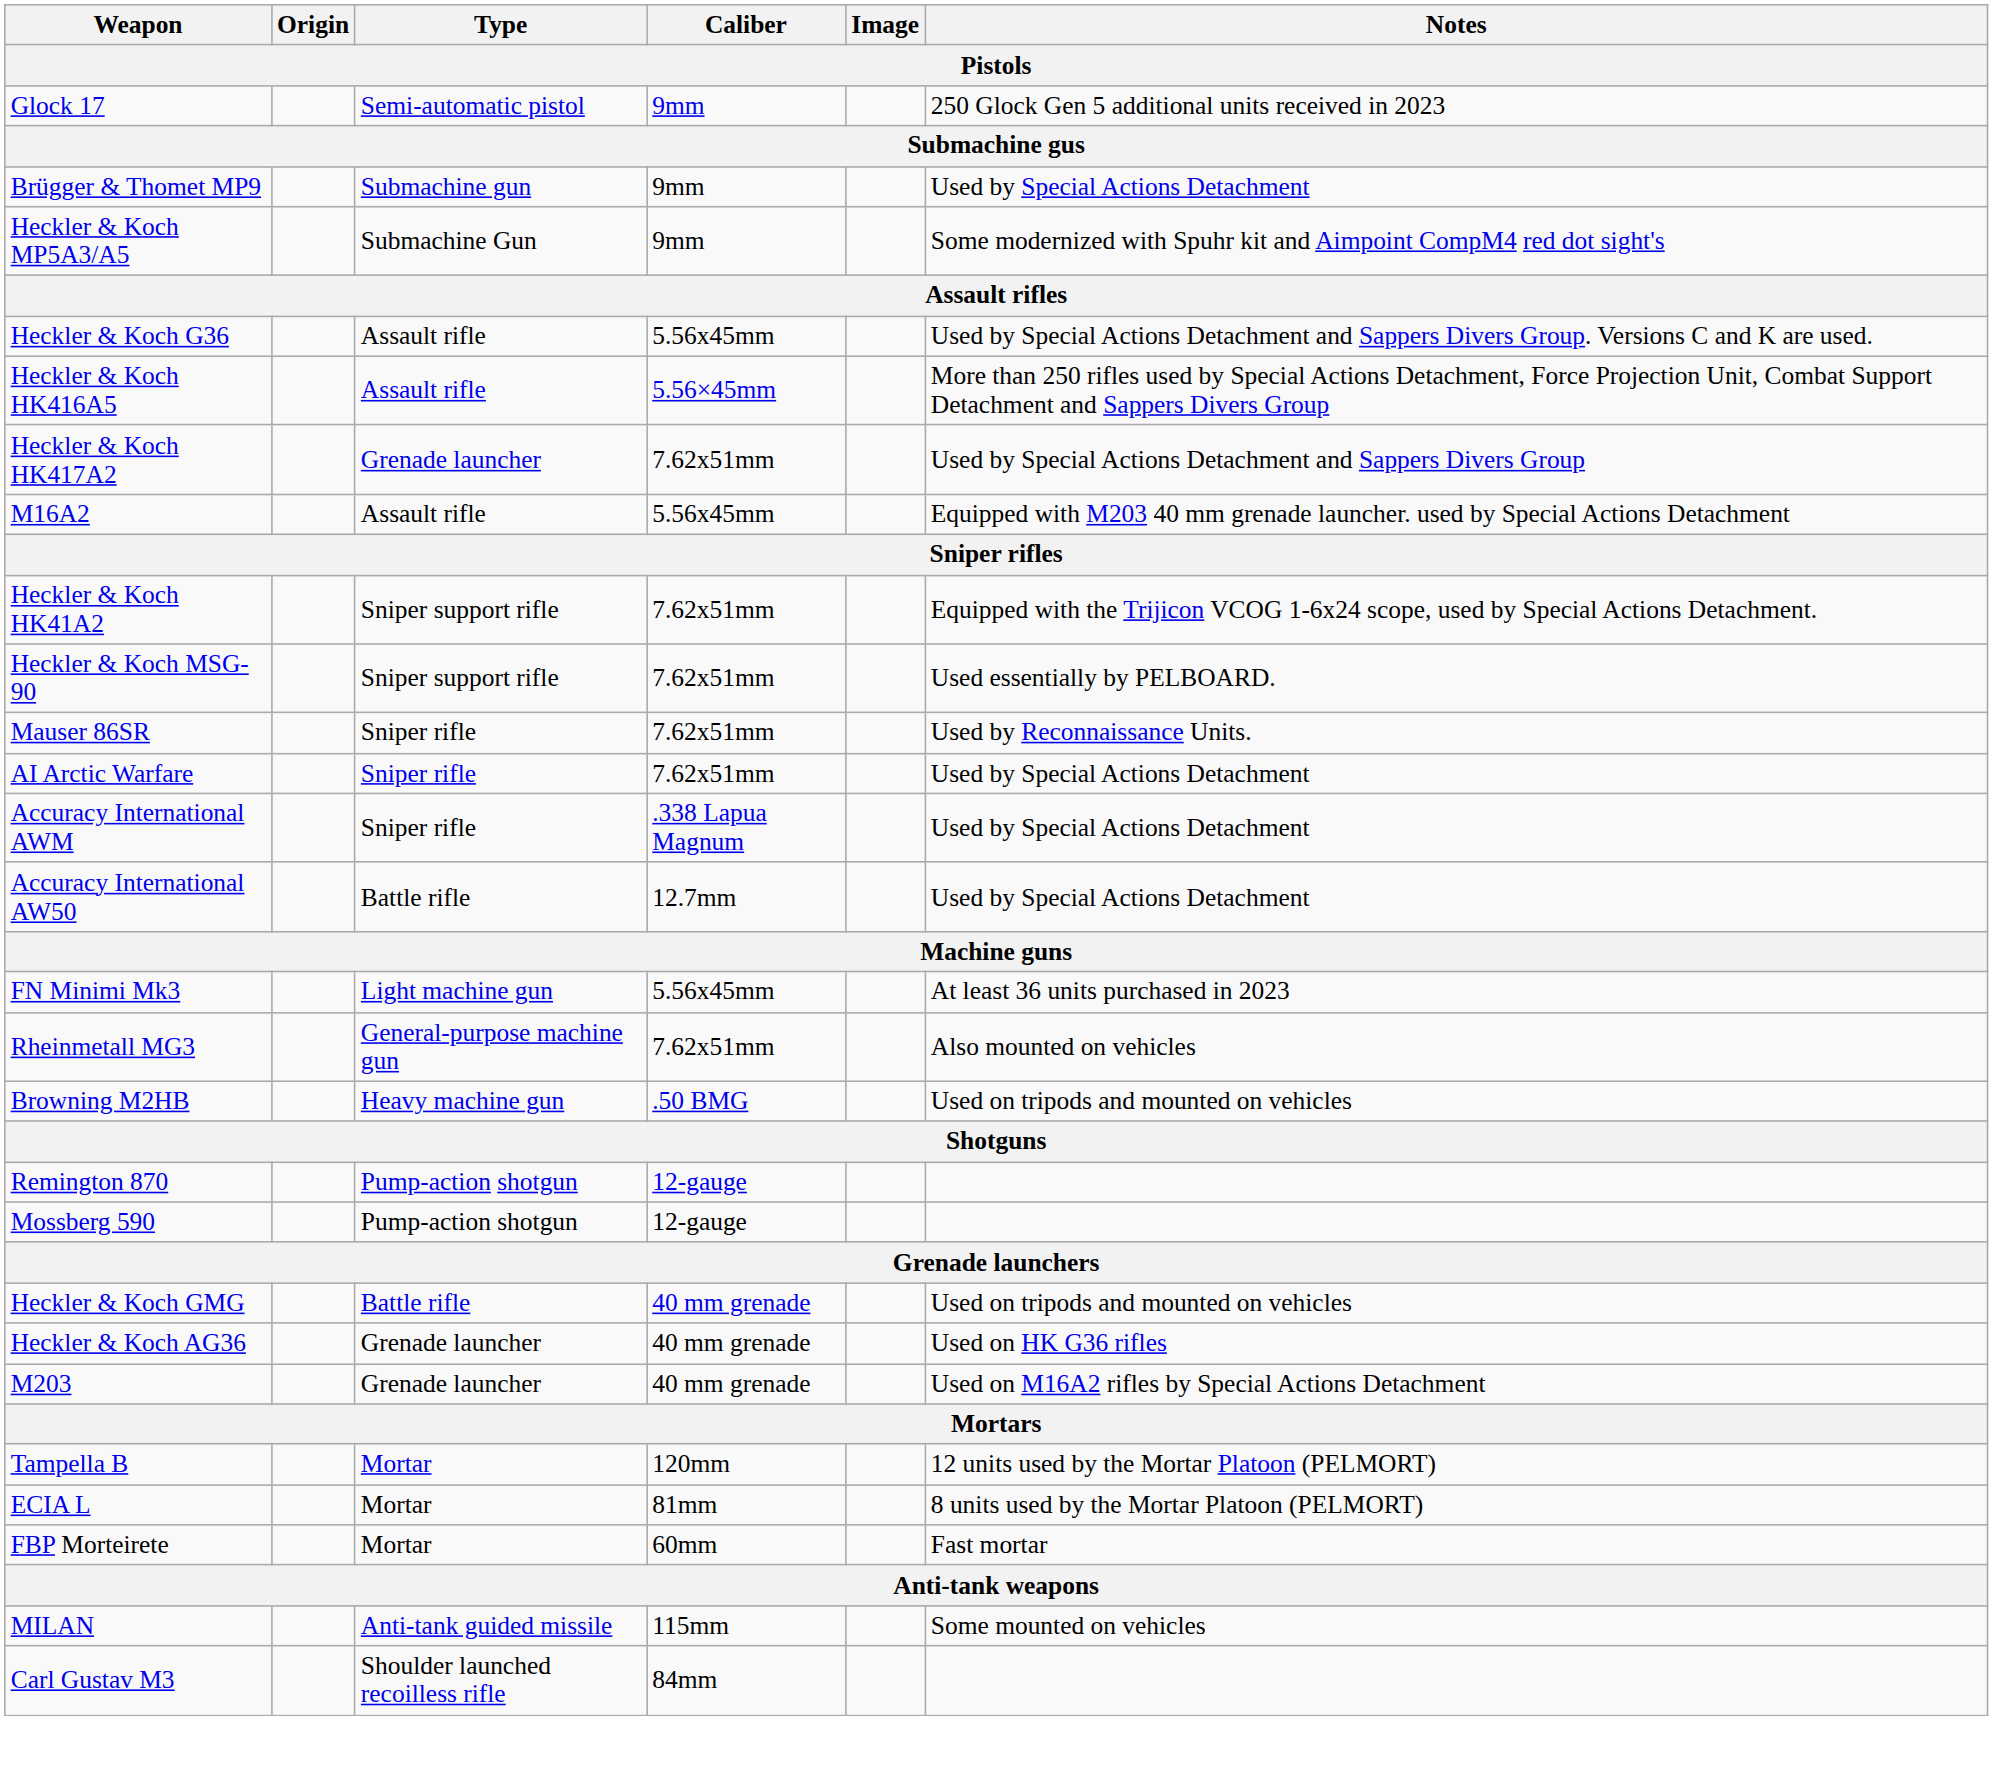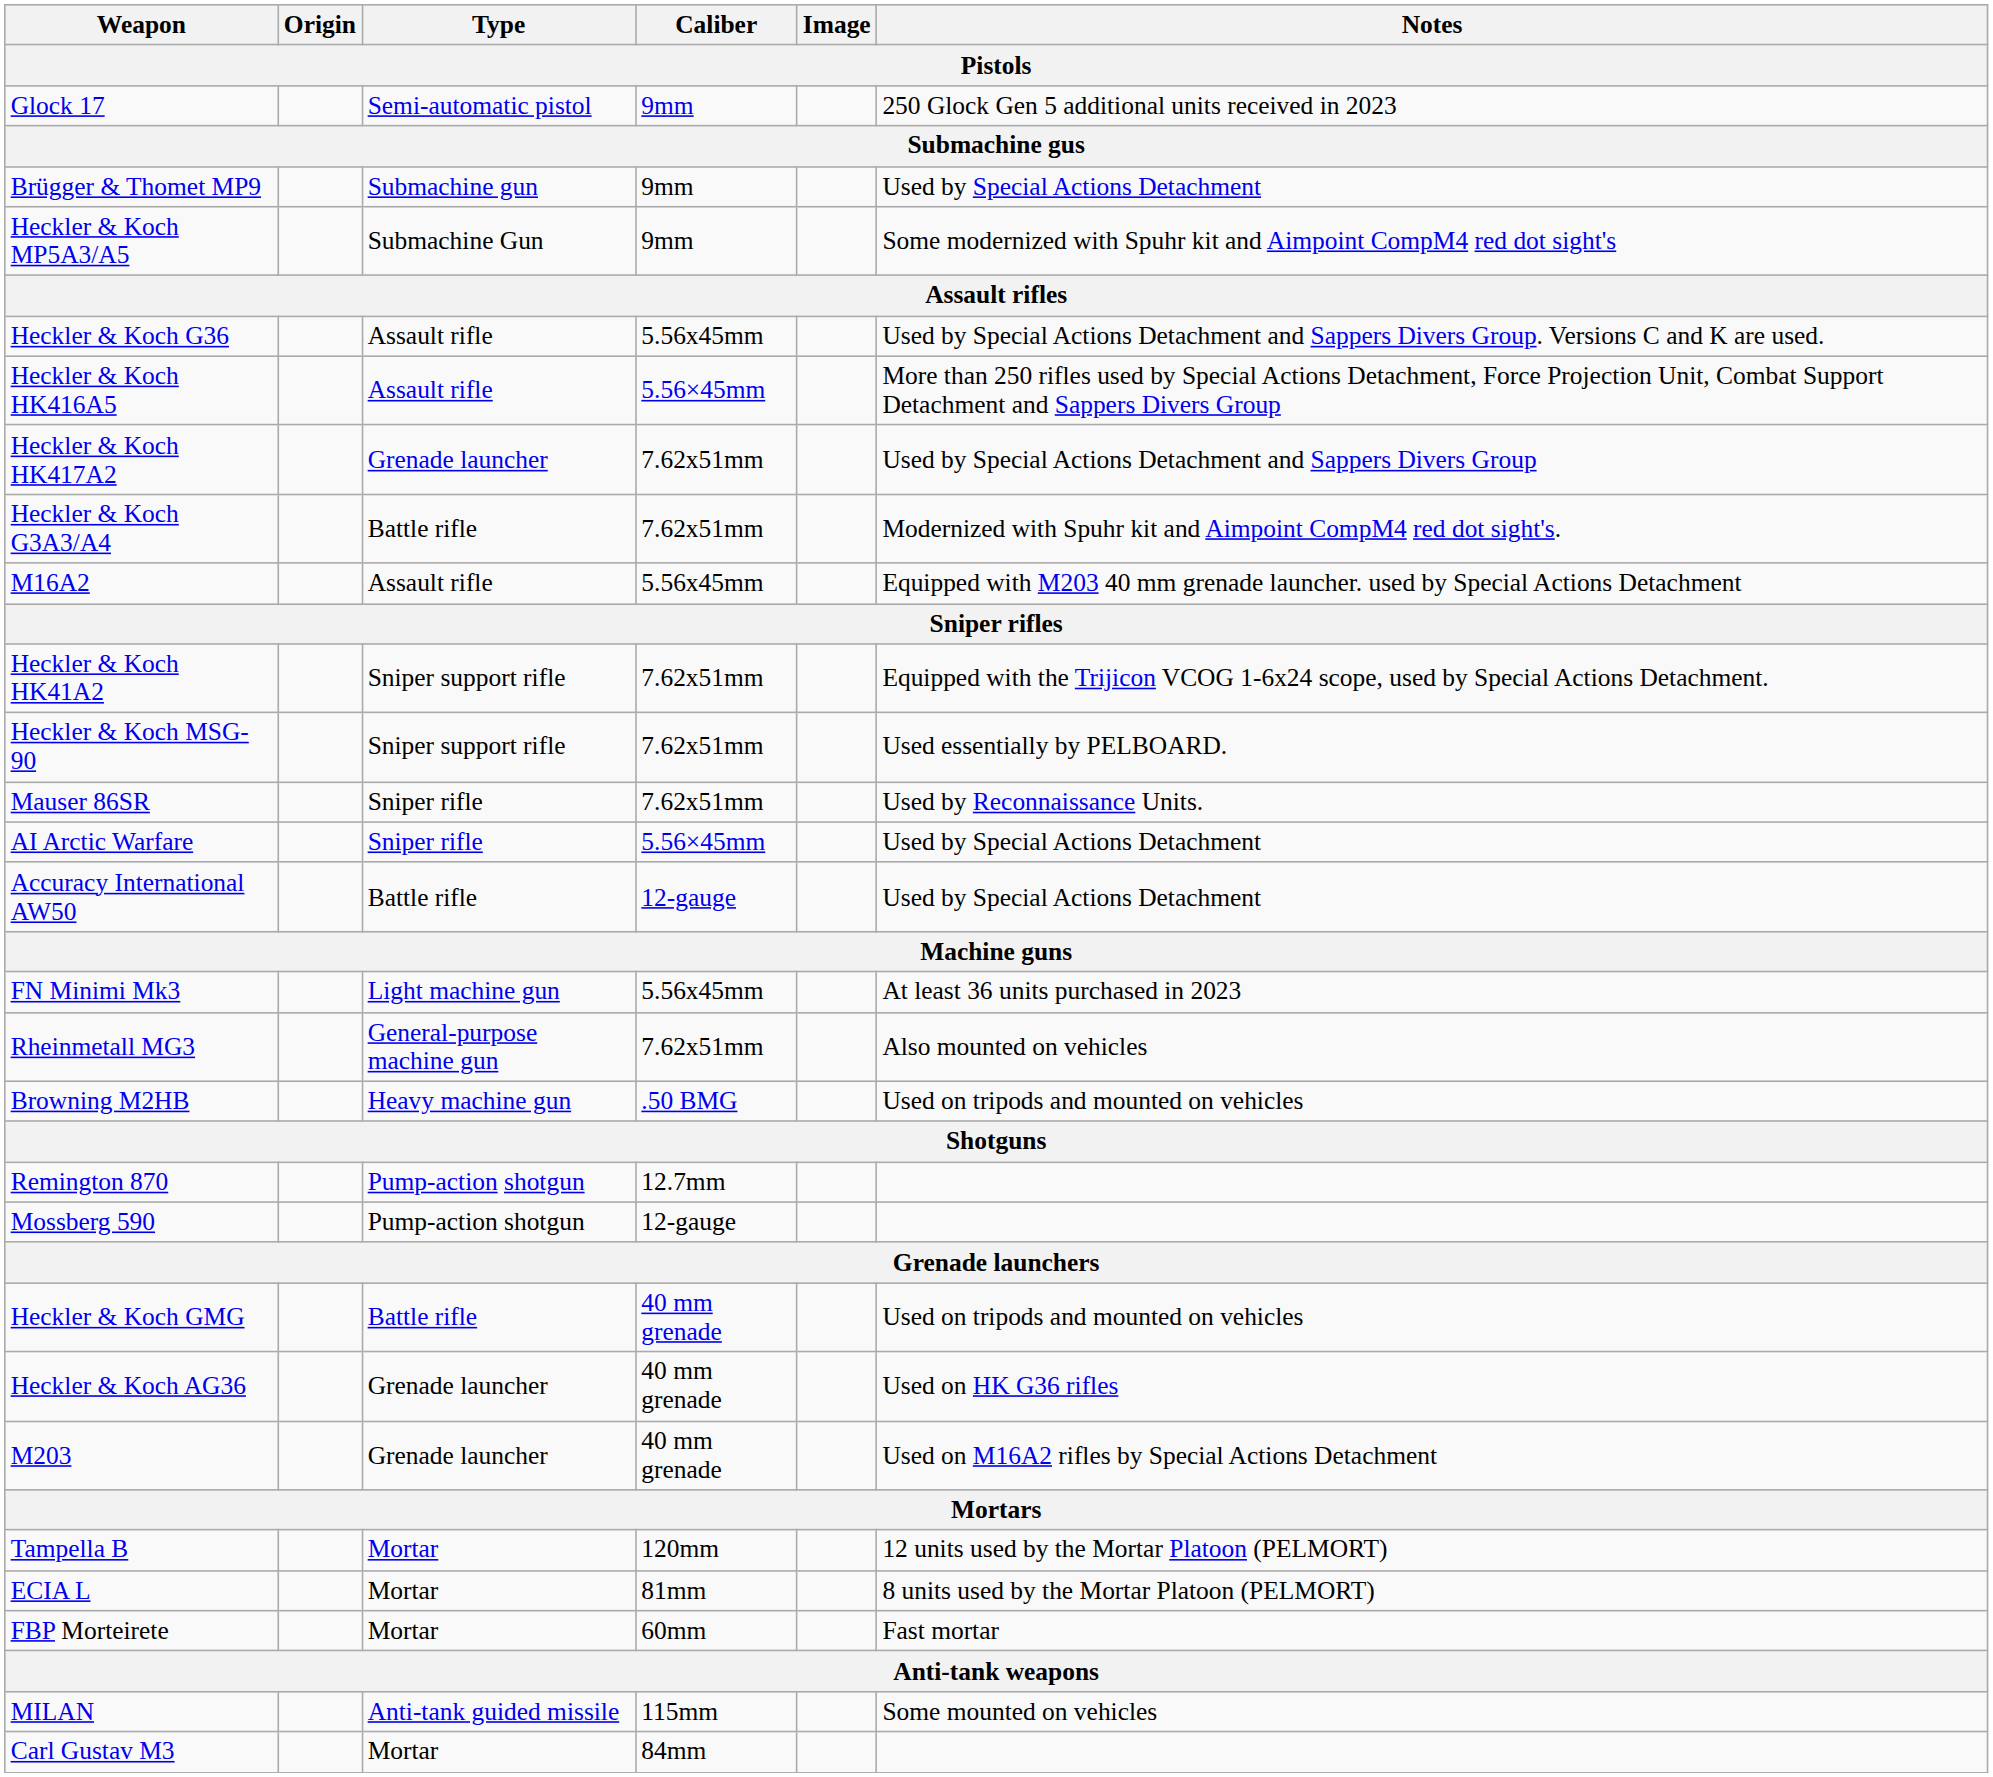+ row: Heckler & Koch G3A3/A4 | Battle rifle | 7.62x51mm | Modernized with Spuhr kit and Aimpoint CompM4 red dot sight's.
AI Arctic Warfare | Caliber: 7.62x51mm -> 5.56×45mm
- row: Accuracy International AWM | Sniper rifle | .338 Lapua Magnum | Used by Special Actions Detachment
Accuracy International AW50 | Caliber: 12.7mm -> 12-gauge
Remington 870 | Caliber: 12-gauge -> 12.7mm
Carl Gustav M3 | Type: Shoulder launched recoilless rifle -> Mortar
